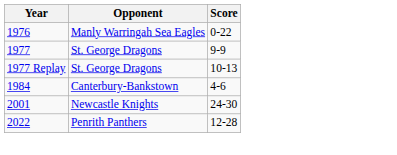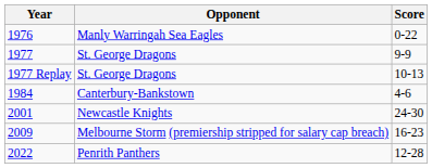+ row: 2009 | Melbourne Storm (premiership stripped for salary cap breach) | 16-23
